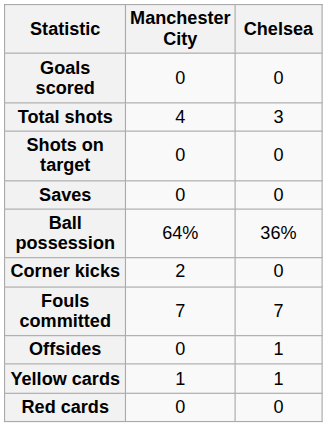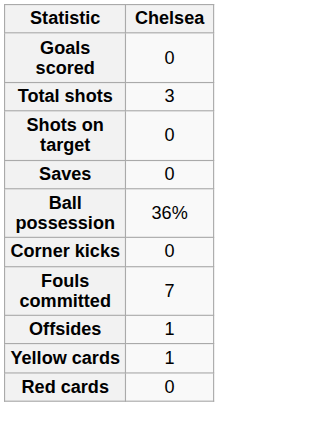- column: Manchester City | 0 | 4 | 0 | 0 | 64% | 2 | 7 | 0 | 1 | 0
